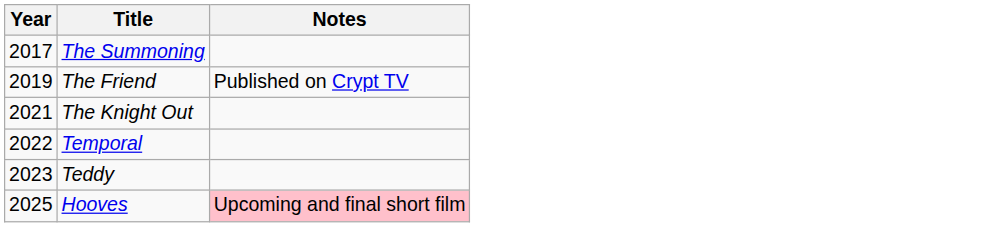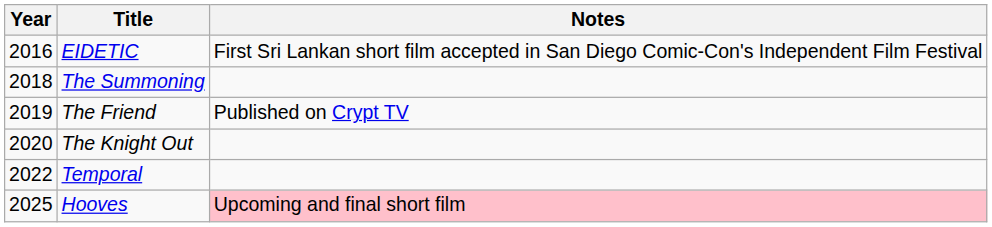+ row: 2016 | EIDETIC | First Sri Lankan short film accepted in San Diego Comic-Con's Independent Film Festival
The Summoning | Year: 2017 -> 2018
The Knight Out | Year: 2021 -> 2020
- row: 2023 | Teddy
